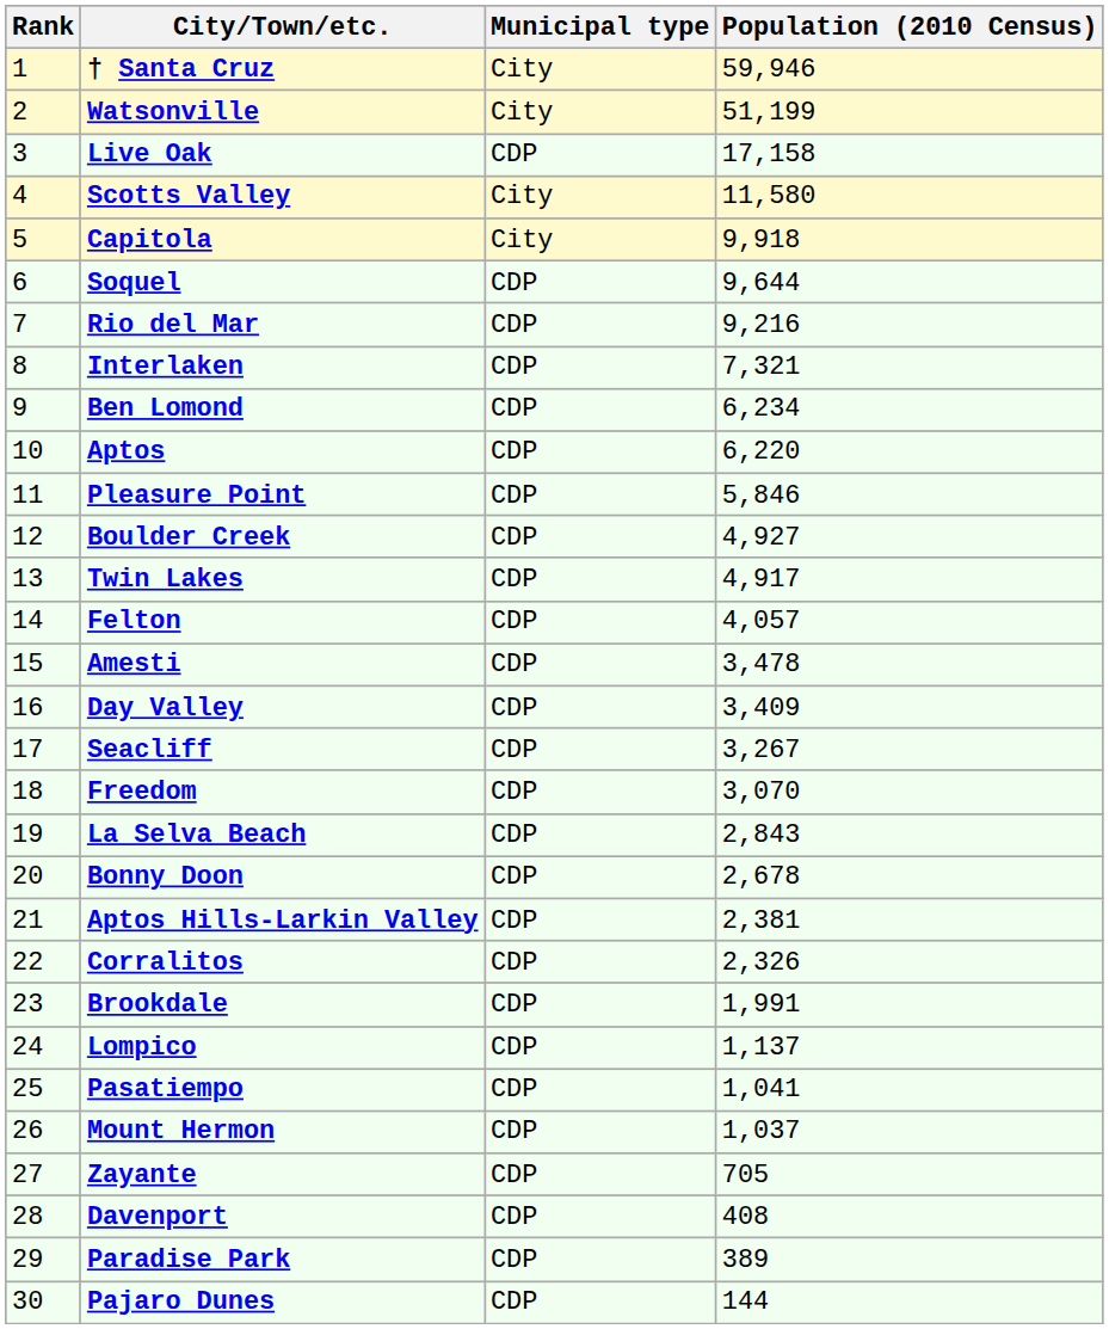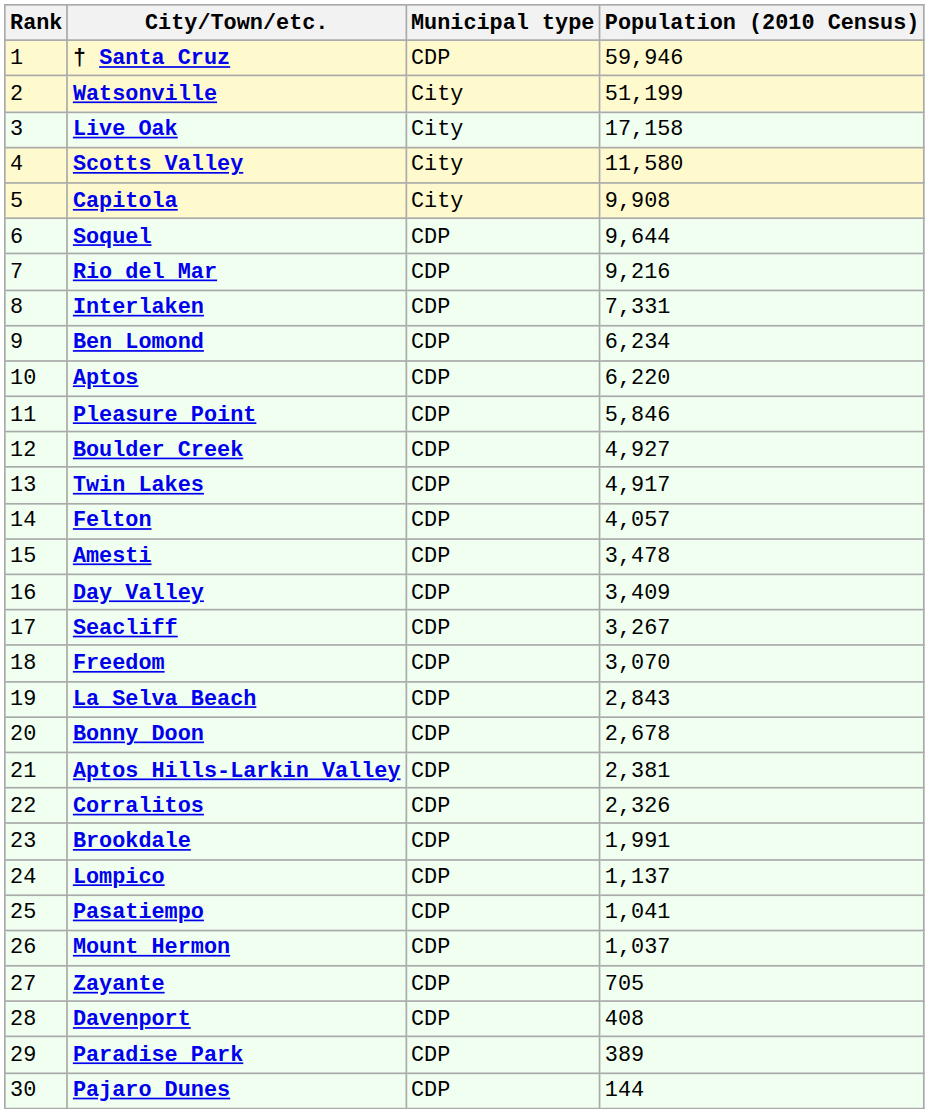† Santa Cruz | Municipal type: City -> CDP
Live Oak | Municipal type: CDP -> City
Capitola | Population (2010 Census): 9,918 -> 9,908
Interlaken | Population (2010 Census): 7,321 -> 7,331
